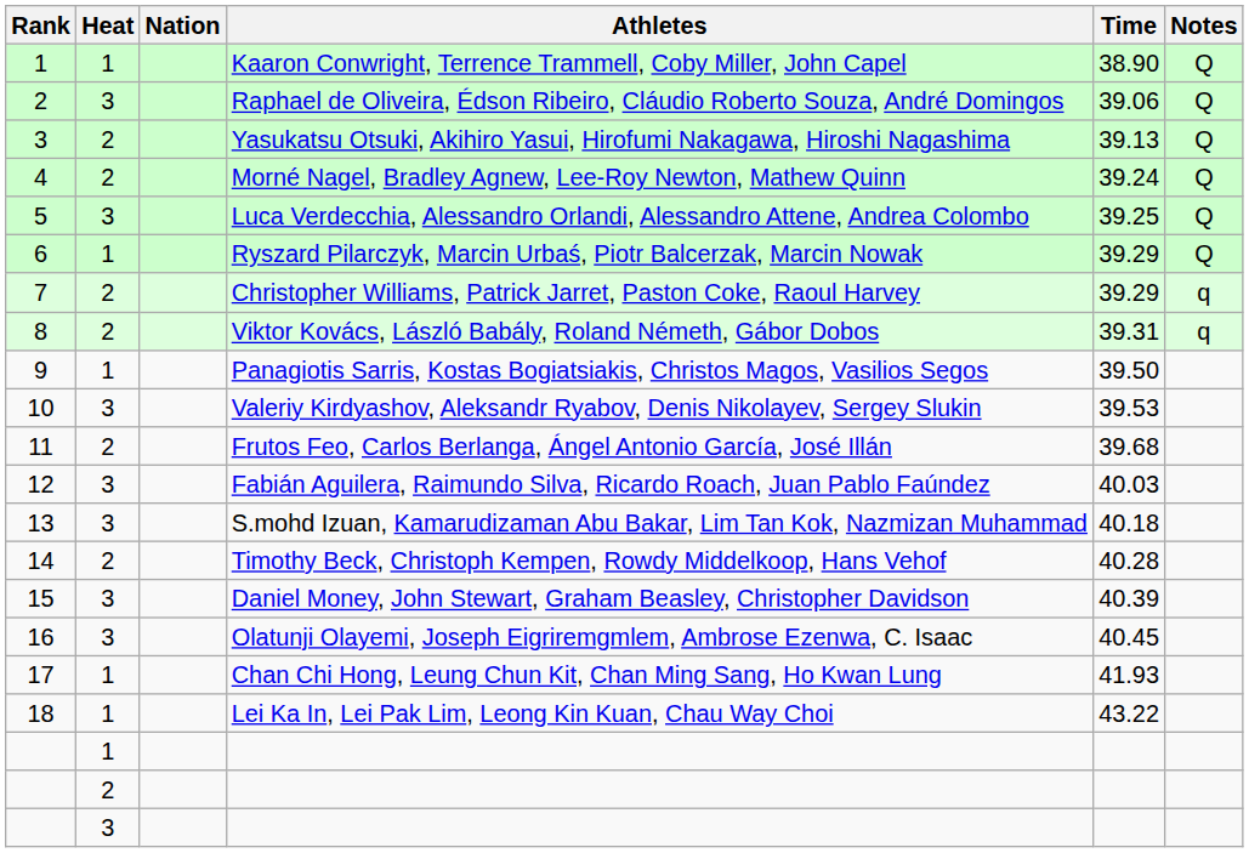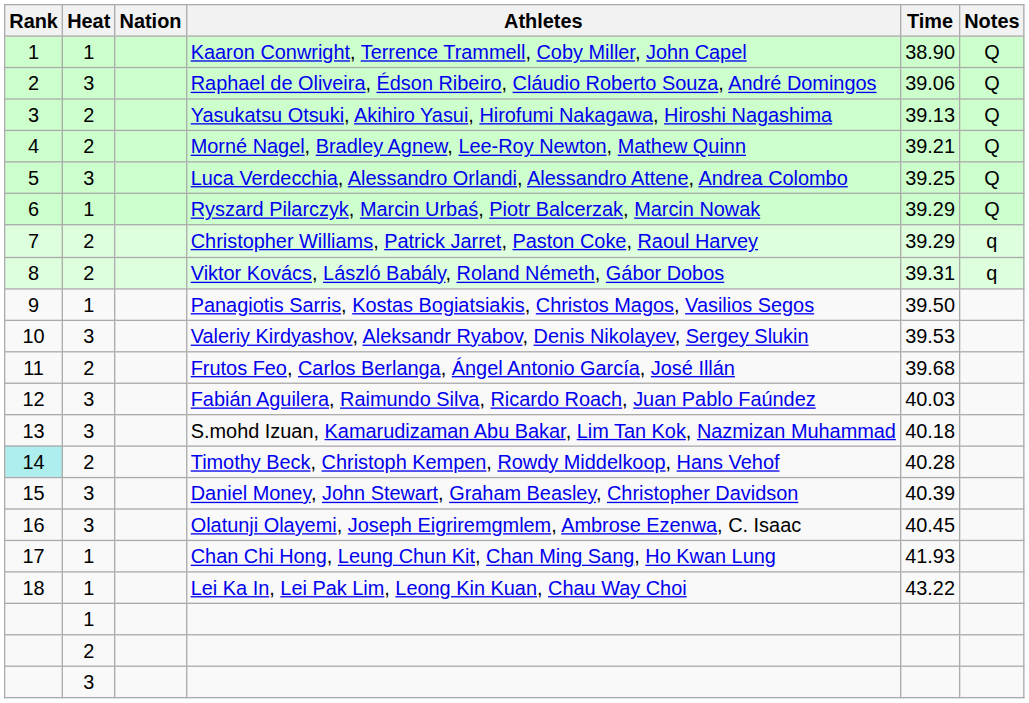Morné Nagel, Bradley Agnew, Lee-Roy Newton, Mathew Quinn | Time: 39.24 -> 39.21
Timothy Beck, Christoph Kempen, Rowdy Middelkoop, Hans Vehof | Rank: no background -> paleturquoise background
